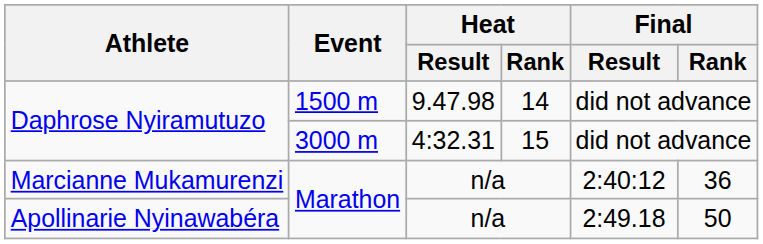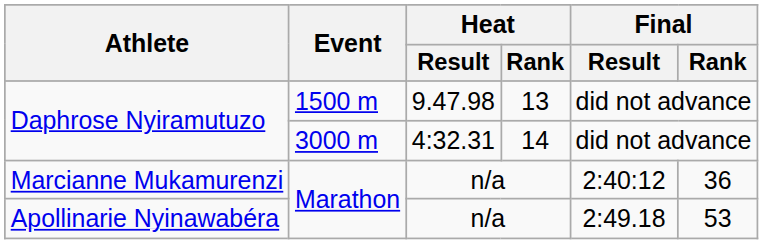Daphrose Nyiramutuzo / 1500 m | Heat / Rank: 14 -> 13
Daphrose Nyiramutuzo / 3000 m | Heat / Rank: 15 -> 14
Apollinarie Nyinawabéra | Final / Rank: 50 -> 53
